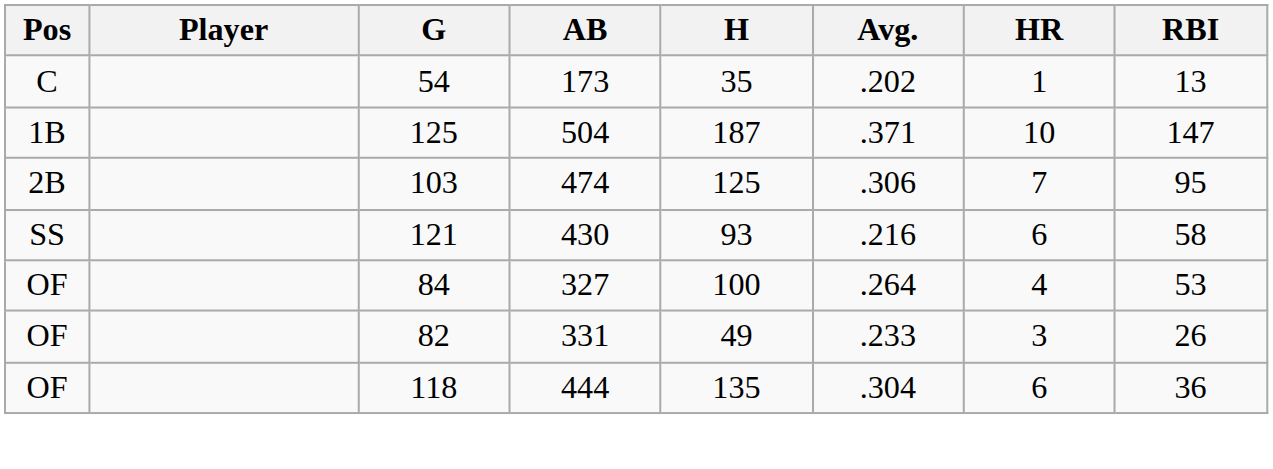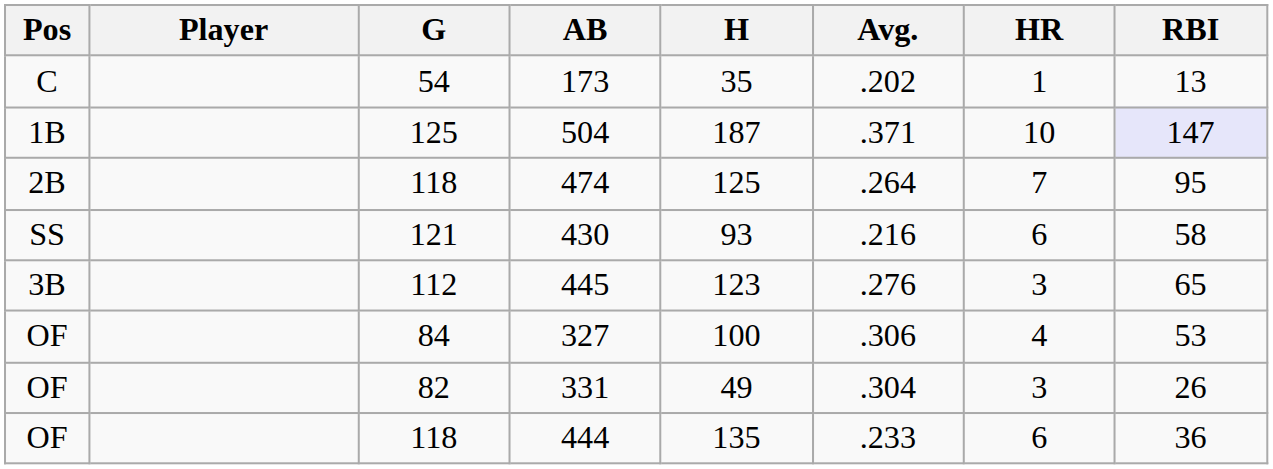504 | RBI: no background -> lavender background
474 | G: 103 -> 118
474 | Avg.: .306 -> .264
+ row: 3B | 112 | 445 | 123 | .276 | 3 | 65
327 | Avg.: .264 -> .306
331 | Avg.: .233 -> .304
444 | Avg.: .304 -> .233
